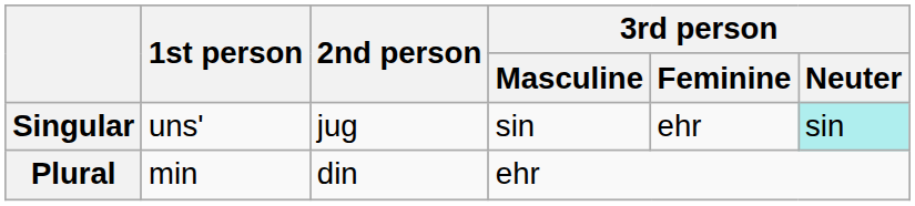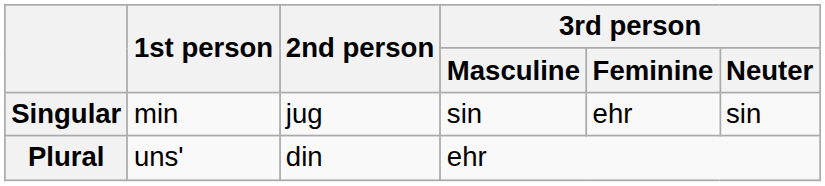Singular | 1st person: uns' -> min
Singular | 3rd person / Neuter: paleturquoise background -> no background
Plural | 1st person: min -> uns'
